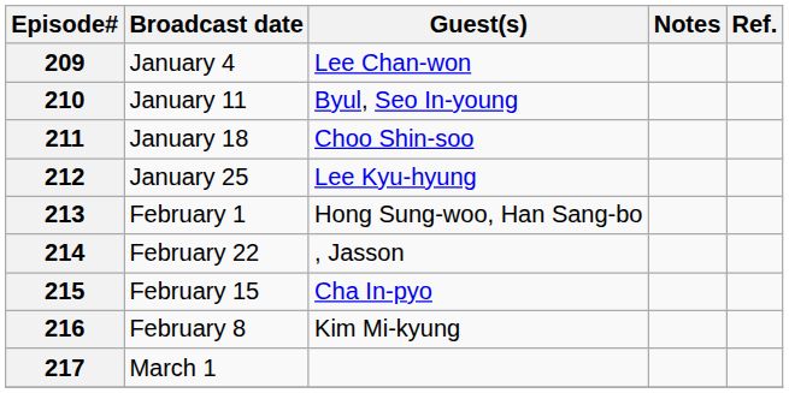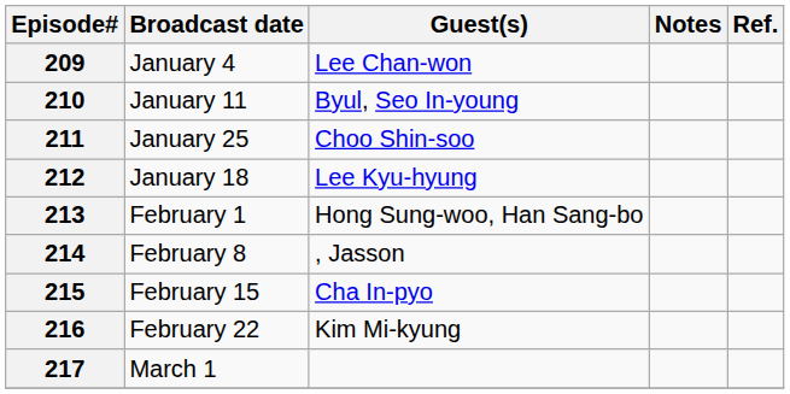211 | Broadcast date: January 18 -> January 25
212 | Broadcast date: January 25 -> January 18
214 | Broadcast date: February 22 -> February 8
216 | Broadcast date: February 8 -> February 22
